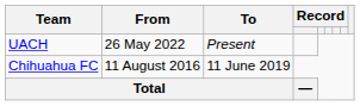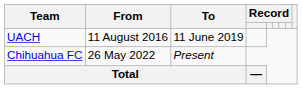UACH | From: 26 May 2022 -> 11 August 2016
UACH | To: Present -> 11 June 2019
Chihuahua FC | From: 11 August 2016 -> 26 May 2022
Chihuahua FC | To: 11 June 2019 -> Present
